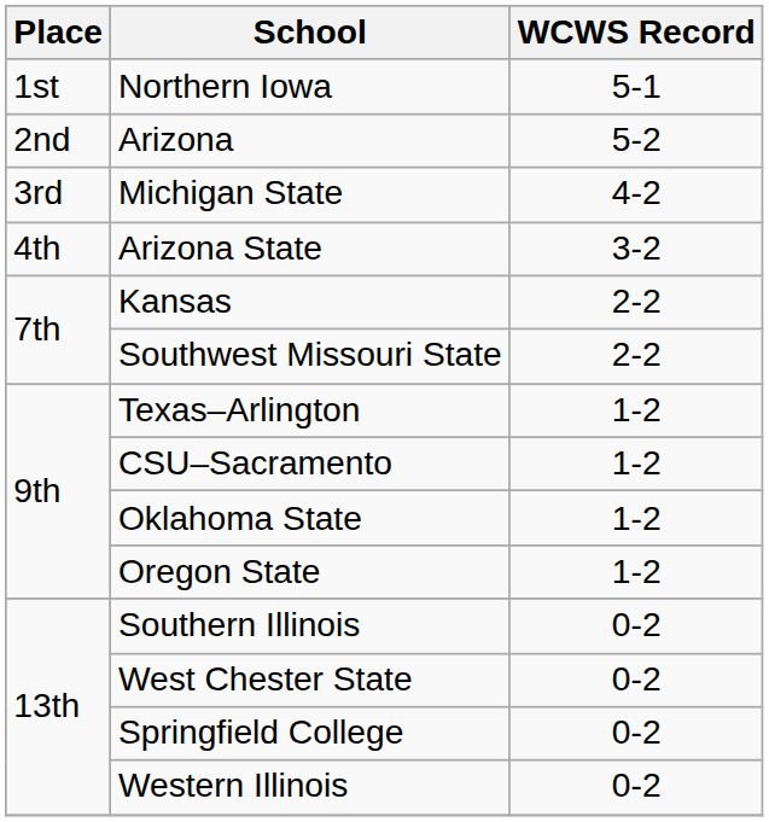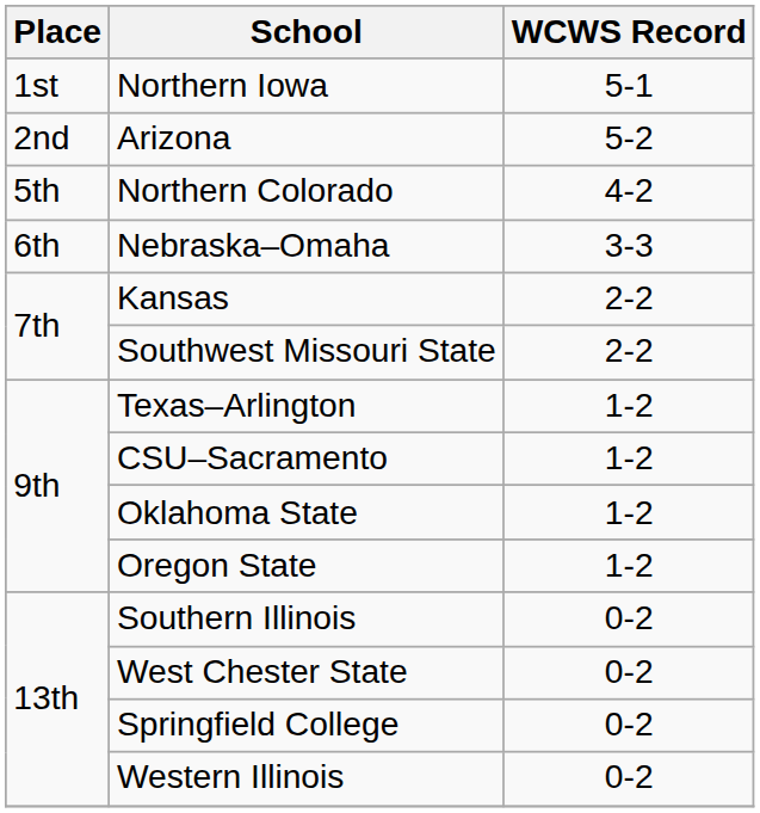- row: 3rd | Michigan State | 4-2
- row: 4th | Arizona State | 3-2
+ row: 5th | Northern Colorado | 4-2
+ row: 6th | Nebraska–Omaha | 3-3
